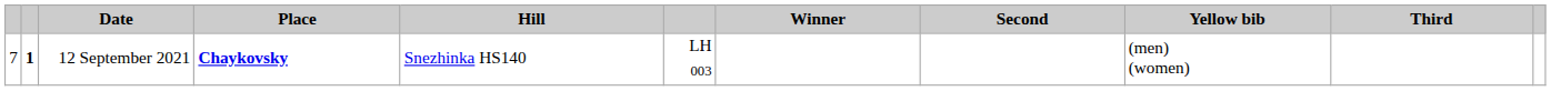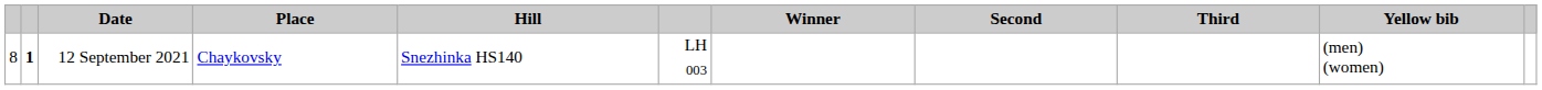columns swapped: Third <-> Yellow bib
12 September 2021 | column 1: 7 -> 8
12 September 2021 | Place: bold -> normal
